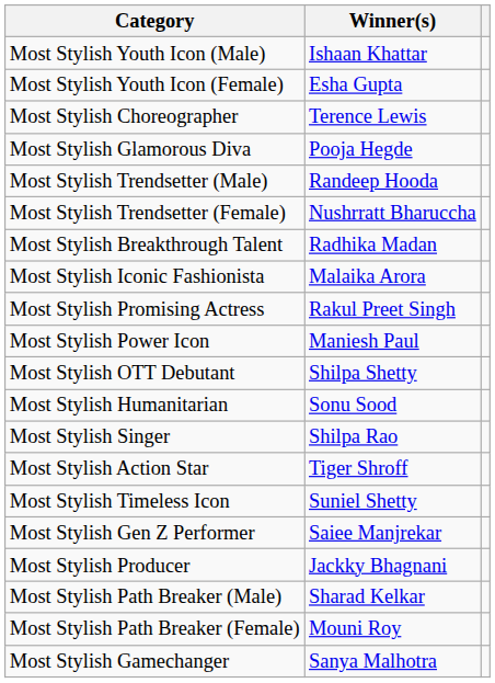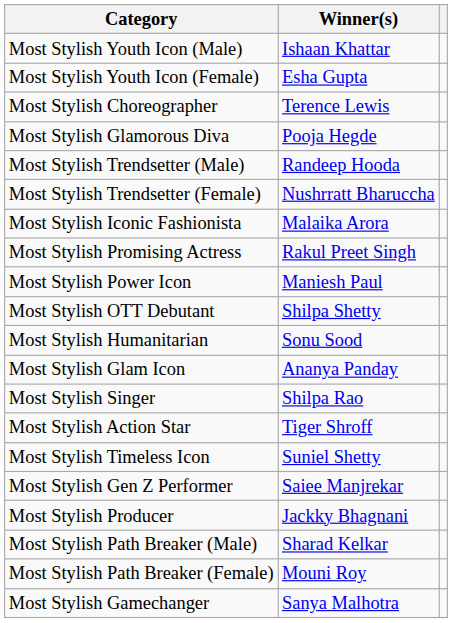- row: Most Stylish Breakthrough Talent | Radhika Madan
+ row: Most Stylish Glam Icon | Ananya Panday
